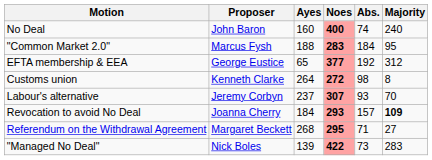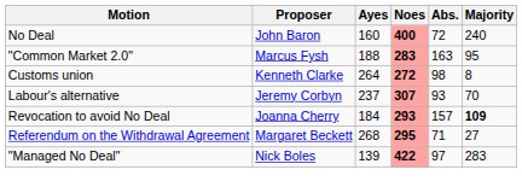No Deal | Abs.: 74 -> 72
"Common Market 2.0" | Abs.: 184 -> 163
- row: EFTA membership & EEA | George Eustice | 65 | 377 | 192 | 312
"Managed No Deal" | Abs.: 73 -> 97
